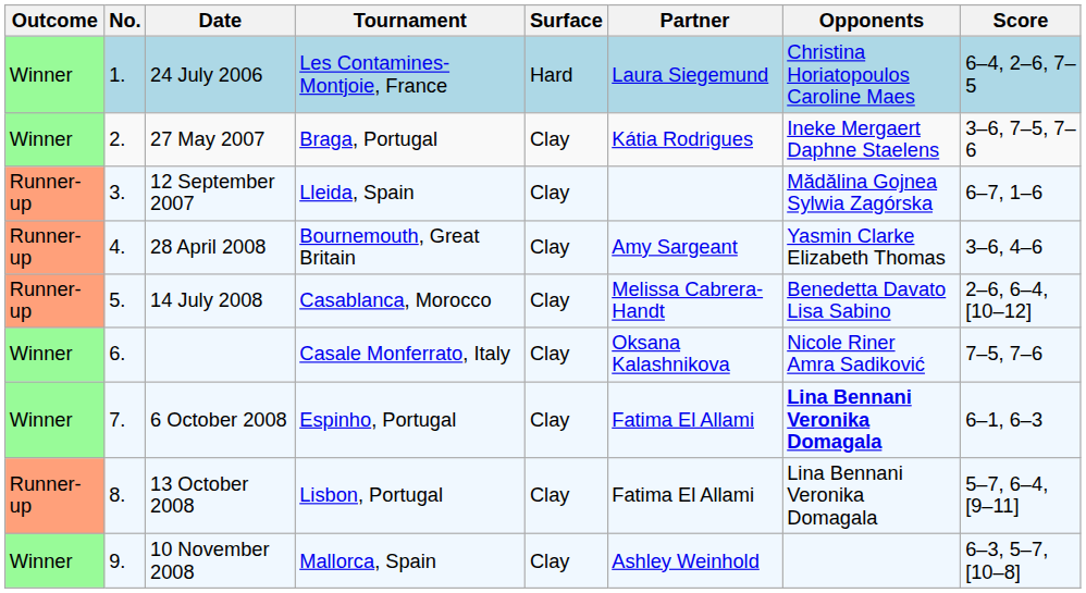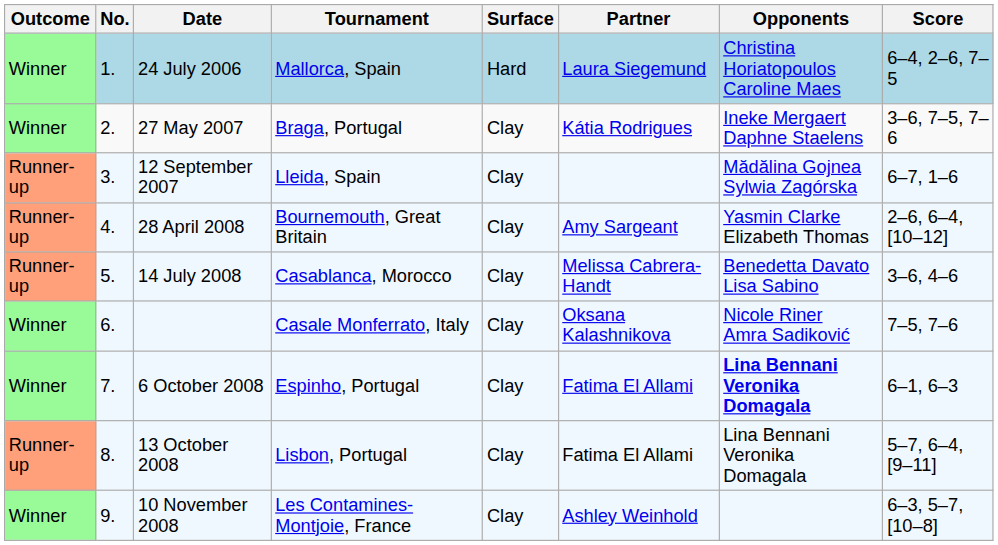24 July 2006 | Tournament: Les Contamines-Montjoie, France -> Mallorca, Spain
28 April 2008 | Score: 3–6, 4–6 -> 2–6, 6–4, [10–12]
14 July 2008 | Score: 2–6, 6–4, [10–12] -> 3–6, 4–6
10 November 2008 | Tournament: Mallorca, Spain -> Les Contamines-Montjoie, France
